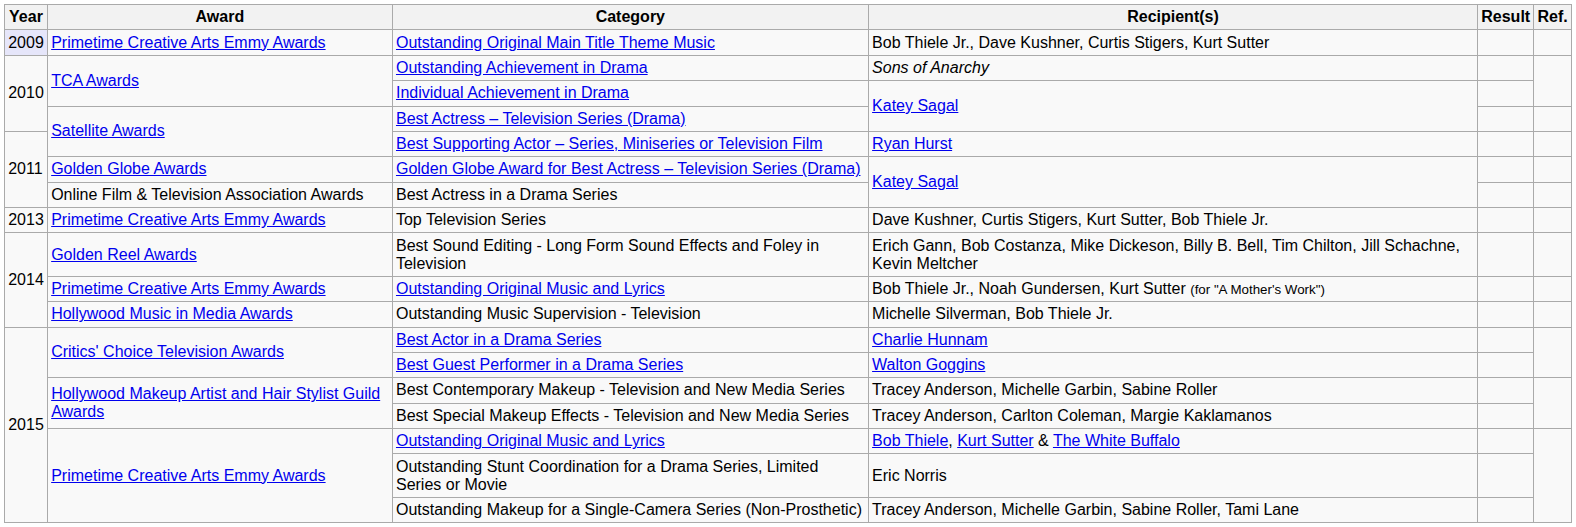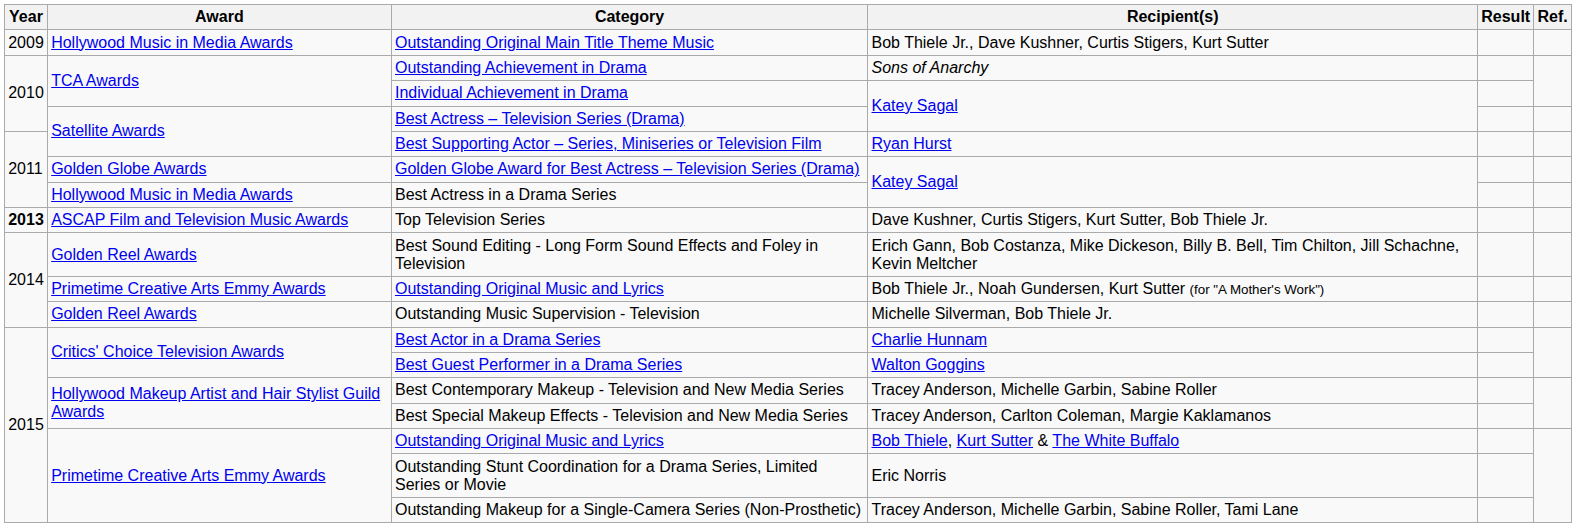Outstanding Original Main Title Theme Music | Year: lavender background -> no background
Outstanding Original Main Title Theme Music | Award: Primetime Creative Arts Emmy Awards -> Hollywood Music in Media Awards
Best Actress in a Drama Series | Award: Online Film & Television Association Awards -> Hollywood Music in Media Awards
Top Television Series | Year: normal -> bold
Top Television Series | Award: Primetime Creative Arts Emmy Awards -> ASCAP Film and Television Music Awards
Outstanding Music Supervision - Television | Award: Hollywood Music in Media Awards -> Golden Reel Awards
